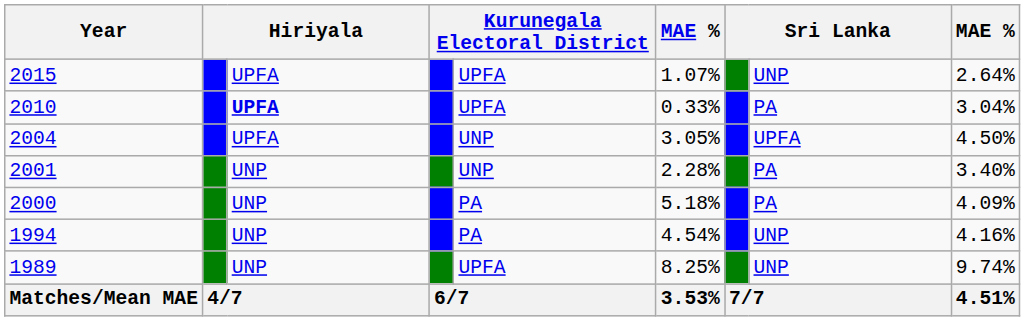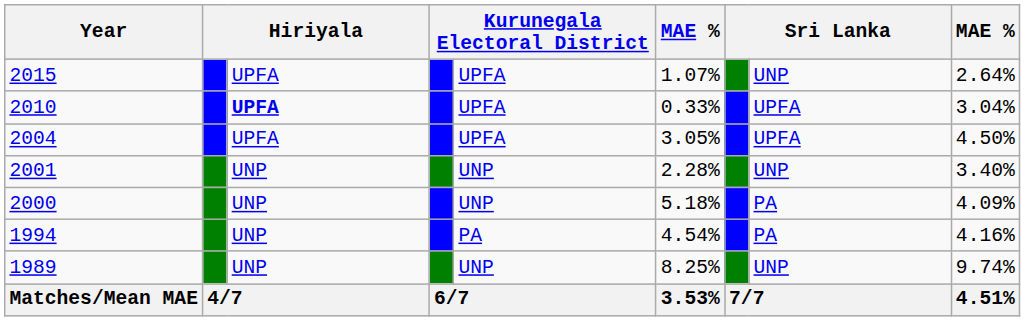2010 | column 8: PA -> UPFA
2004 | column 5: UNP -> UPFA
2001 | column 8: PA -> UNP
2000 | column 5: PA -> UNP
1994 | column 8: UNP -> PA
1989 | column 5: UPFA -> UNP
